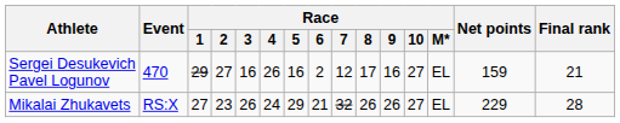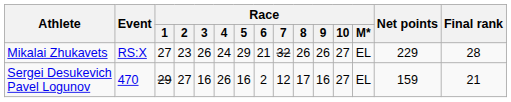rows swapped: Mikalai Zhukavets <-> Sergei Desukevich Pavel Logunov
